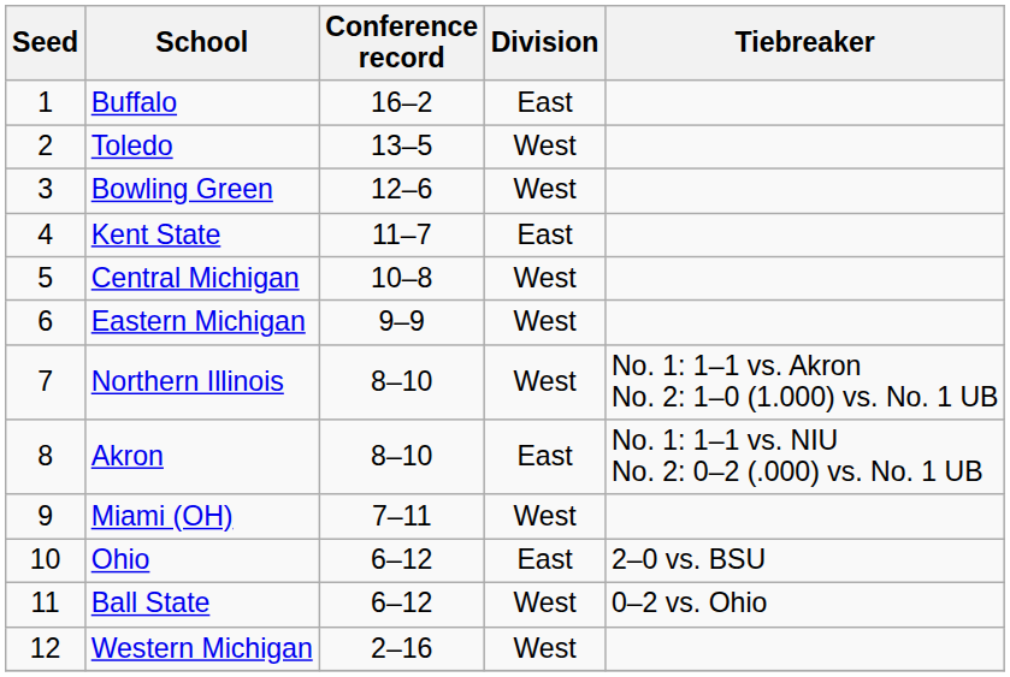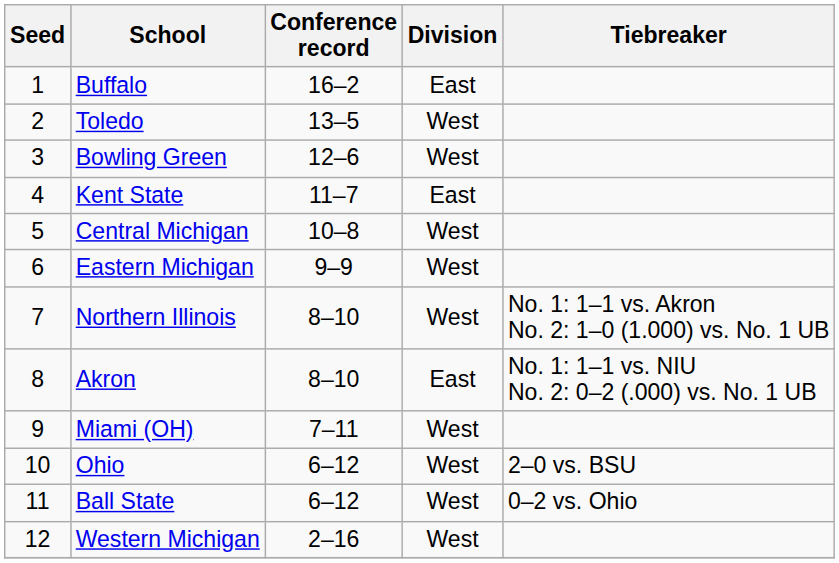Ohio | Division: East -> West
